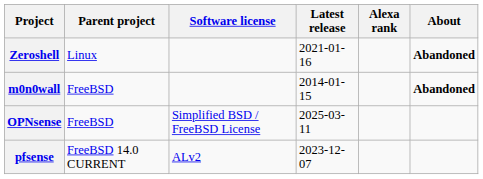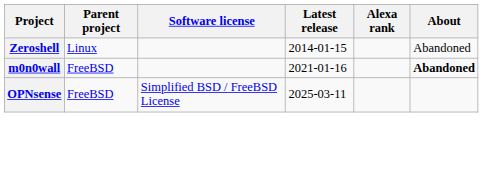Zeroshell | Latest release: 2021-01-16 -> 2014-01-15
Zeroshell | About: bold -> normal
m0n0wall | Latest release: 2014-01-15 -> 2021-01-16
- row: pfsense | FreeBSD 14.0 CURRENT | ALv2 | 2023-12-07
